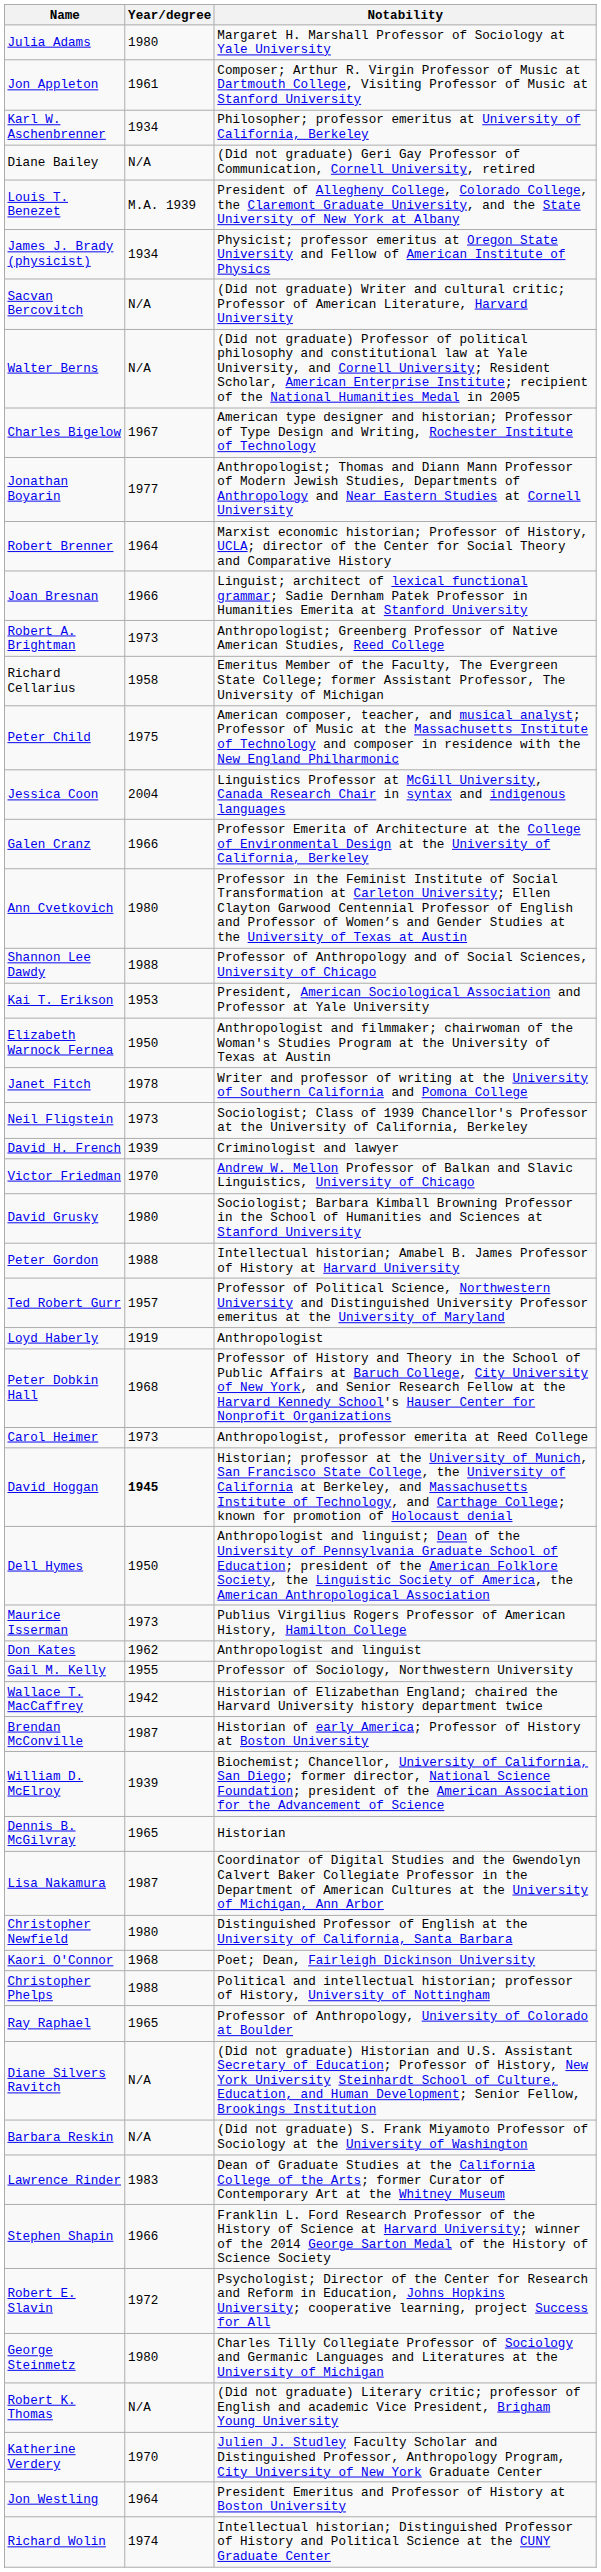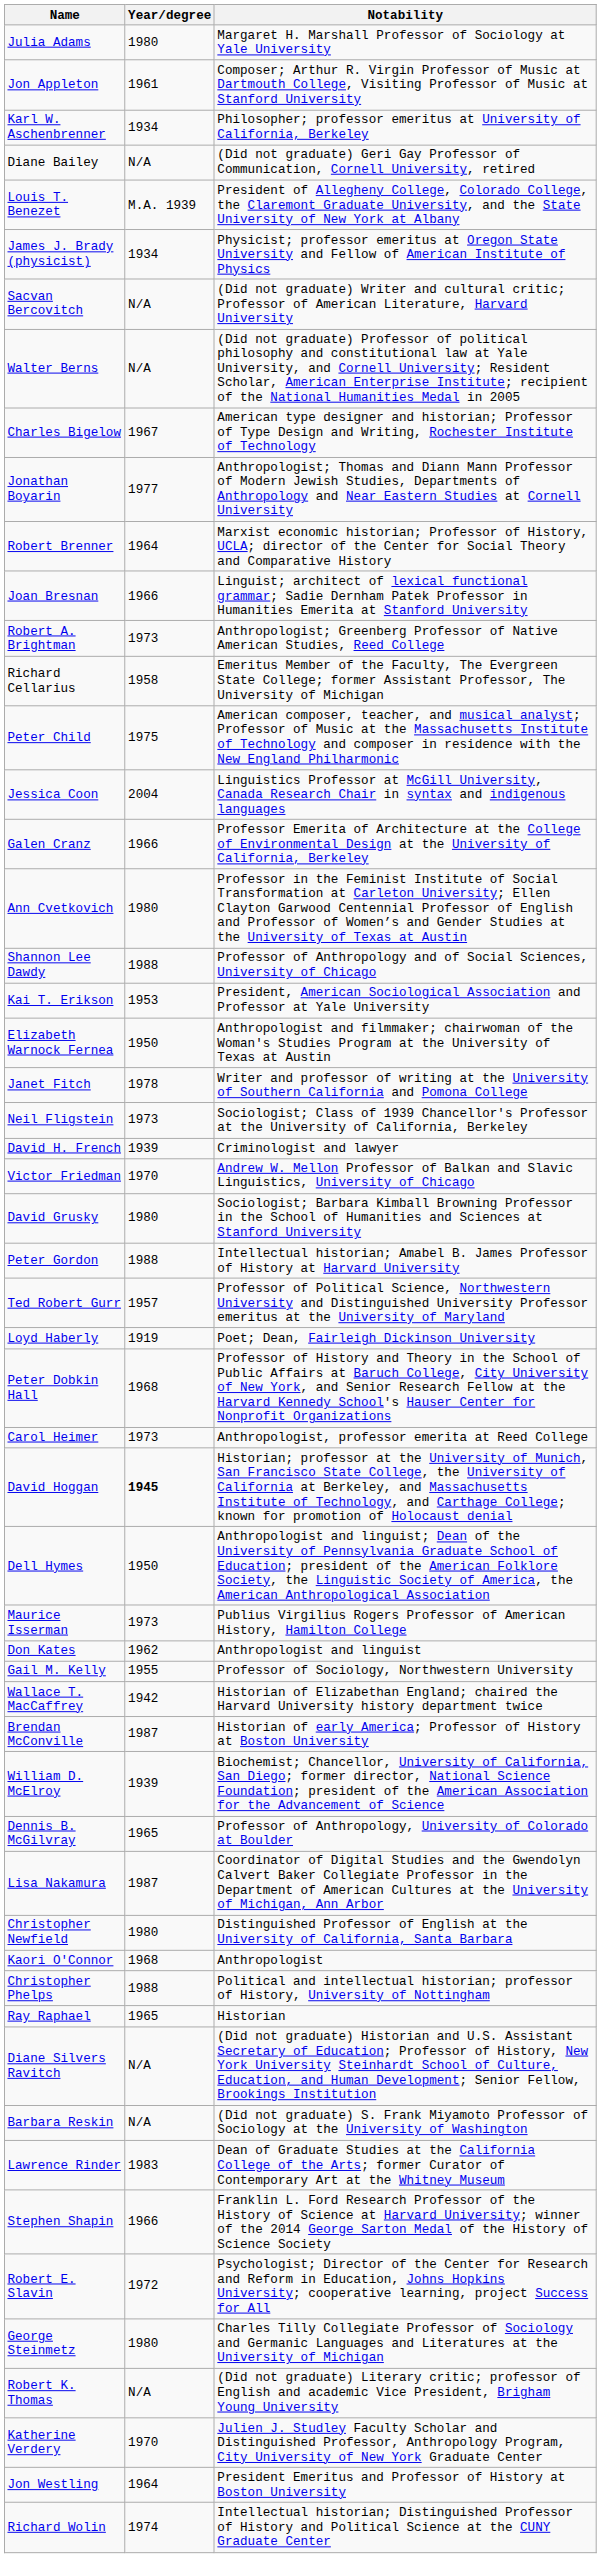Loyd Haberly | Notability: Anthropologist -> Poet; Dean, Fairleigh Dickinson University
Dennis B. McGilvray | Notability: Historian -> Professor of Anthropology, University of Colorado at Boulder
Kaori O'Connor | Notability: Poet; Dean, Fairleigh Dickinson University -> Anthropologist
Ray Raphael | Notability: Professor of Anthropology, University of Colorado at Boulder -> Historian
